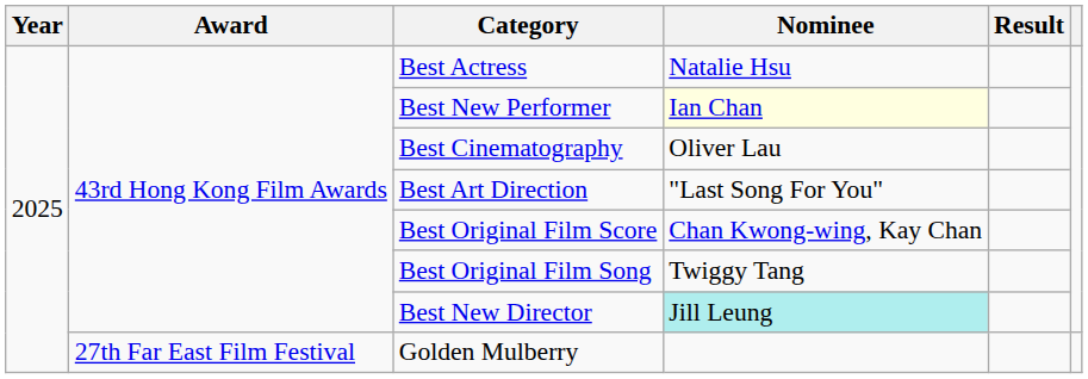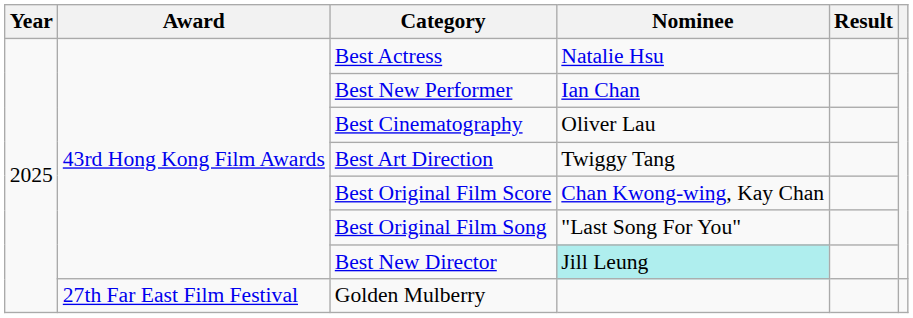Best New Performer | Nominee: lightyellow background -> no background
Best Art Direction | Nominee: "Last Song For You" -> Twiggy Tang
Best Original Film Song | Nominee: Twiggy Tang -> "Last Song For You"
